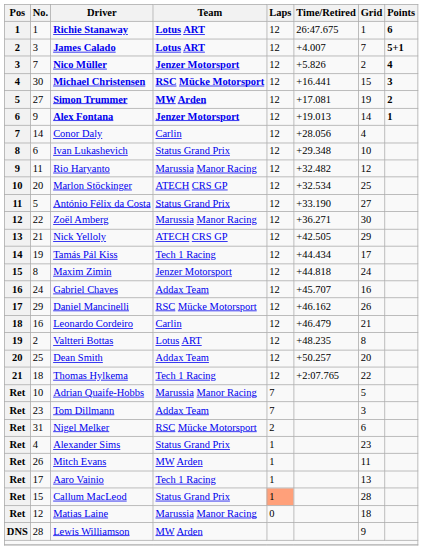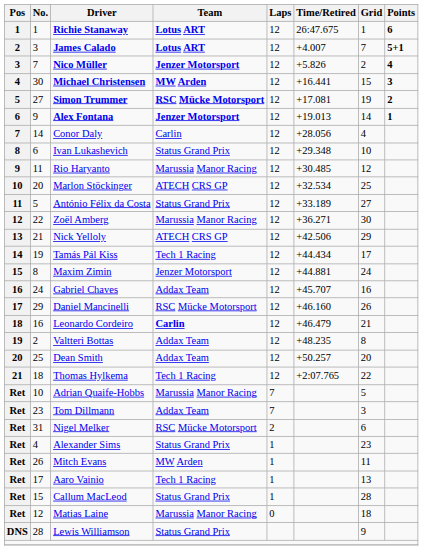Michael Christensen | Team: RSC Mücke Motorsport -> MW Arden
Simon Trummer | Team: MW Arden -> RSC Mücke Motorsport
Rio Haryanto | Time/Retired: +32.482 -> +30.485
António Félix da Costa | Time/Retired: +33.190 -> +33.189
Nick Yelloly | Time/Retired: +42.505 -> +42.506
Maxim Zimin | Time/Retired: +44.818 -> +44.881
Daniel Mancinelli | Time/Retired: +46.162 -> +46.160
Leonardo Cordeiro | Team: normal -> bold
Valtteri Bottas | Team: Lotus ART -> Addax Team
Callum MacLeod | Laps: lightsalmon background -> no background
Lewis Williamson | Team: MW Arden -> Status Grand Prix
